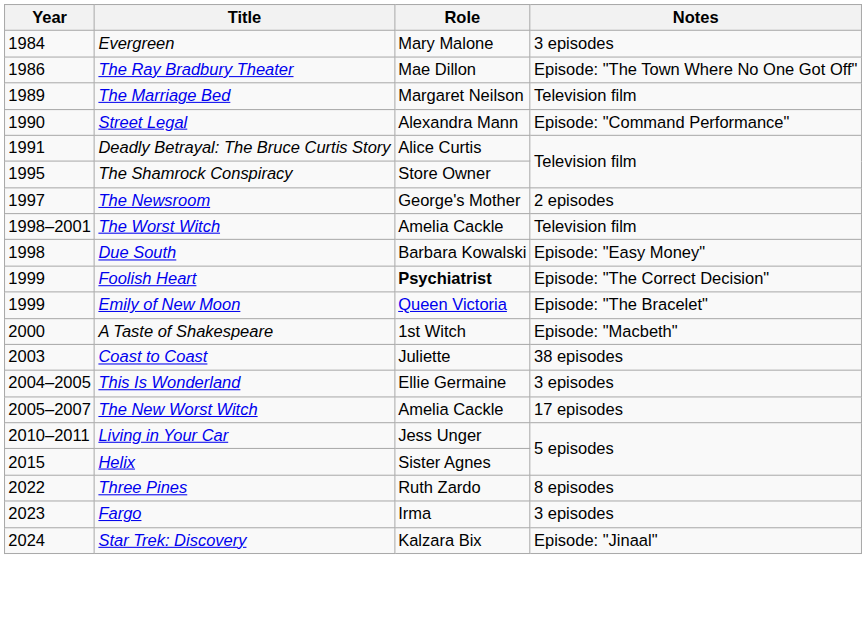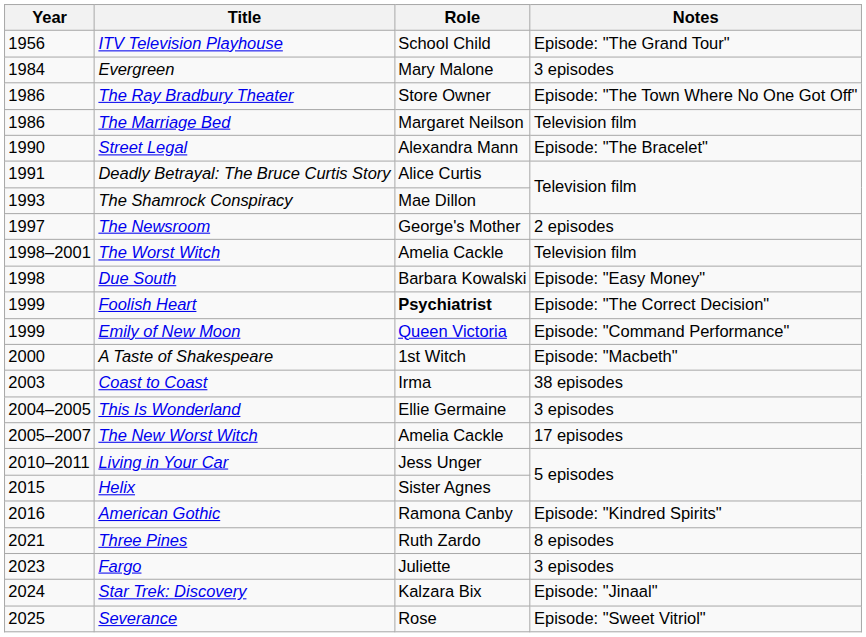+ row: 1956 | ITV Television Playhouse | School Child | Episode: "The Grand Tour"
The Ray Bradbury Theater | Role: Mae Dillon -> Store Owner
The Marriage Bed | Year: 1989 -> 1986
Street Legal | Notes: Episode: "Command Performance" -> Episode: "The Bracelet"
The Shamrock Conspiracy | Year: 1995 -> 1993
The Shamrock Conspiracy | Role: Store Owner -> Mae Dillon
Emily of New Moon | Notes: Episode: "The Bracelet" -> Episode: "Command Performance"
Coast to Coast | Role: Juliette -> Irma
+ row: 2016 | American Gothic | Ramona Canby | Episode: "Kindred Spirits"
Three Pines | Year: 2022 -> 2021
Fargo | Role: Irma -> Juliette
+ row: 2025 | Severance | Rose | Episode: "Sweet Vitriol"
